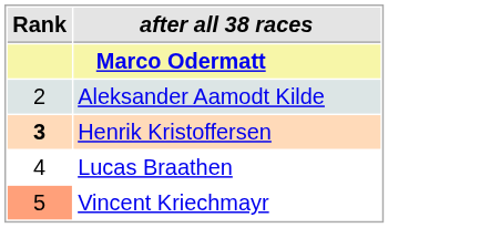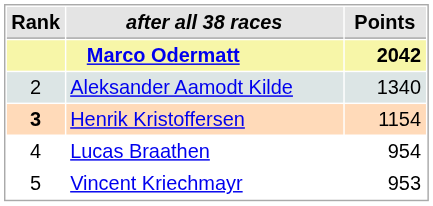+ column: Points | 2042 | 1340 | 1154 | 954 | 953
Vincent Kriechmayr | Rank: lightsalmon background -> no background
